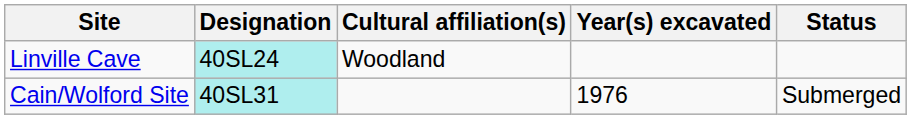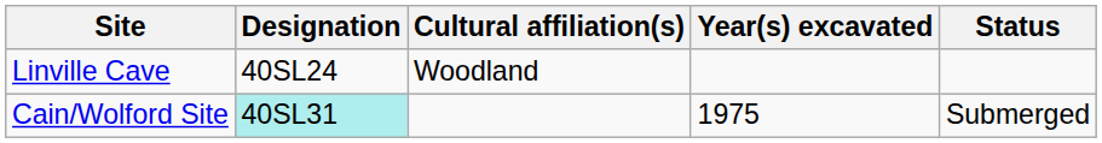Linville Cave | Designation: paleturquoise background -> no background
Cain/Wolford Site | Year(s) excavated: 1976 -> 1975
